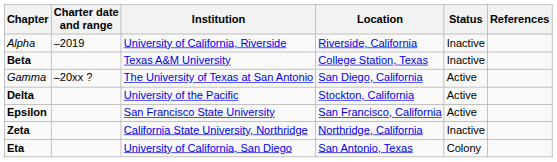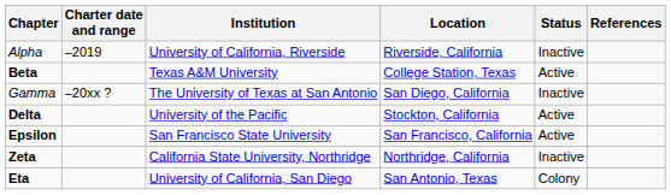Beta | Status: Inactive -> Active
Gamma | Status: Active -> Inactive
